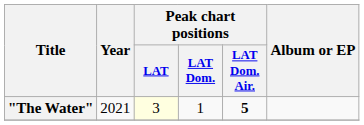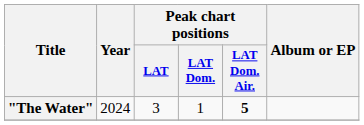"The Water" | Year: 2021 -> 2024
"The Water" | Peak chart positions / LAT: lightyellow background -> no background
